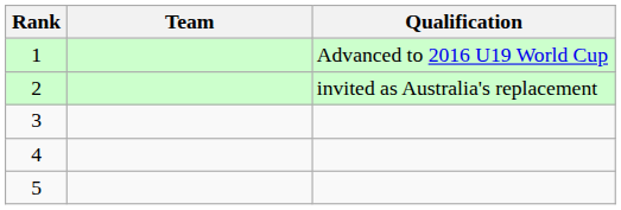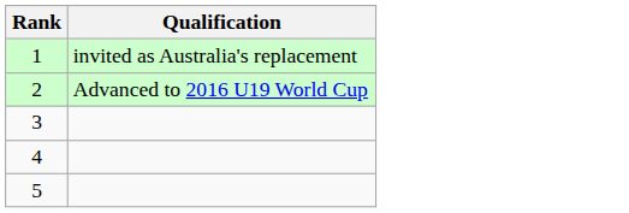- column: Team
1 | Qualification: Advanced to 2016 U19 World Cup -> invited as Australia's replacement
2 | Qualification: invited as Australia's replacement -> Advanced to 2016 U19 World Cup
